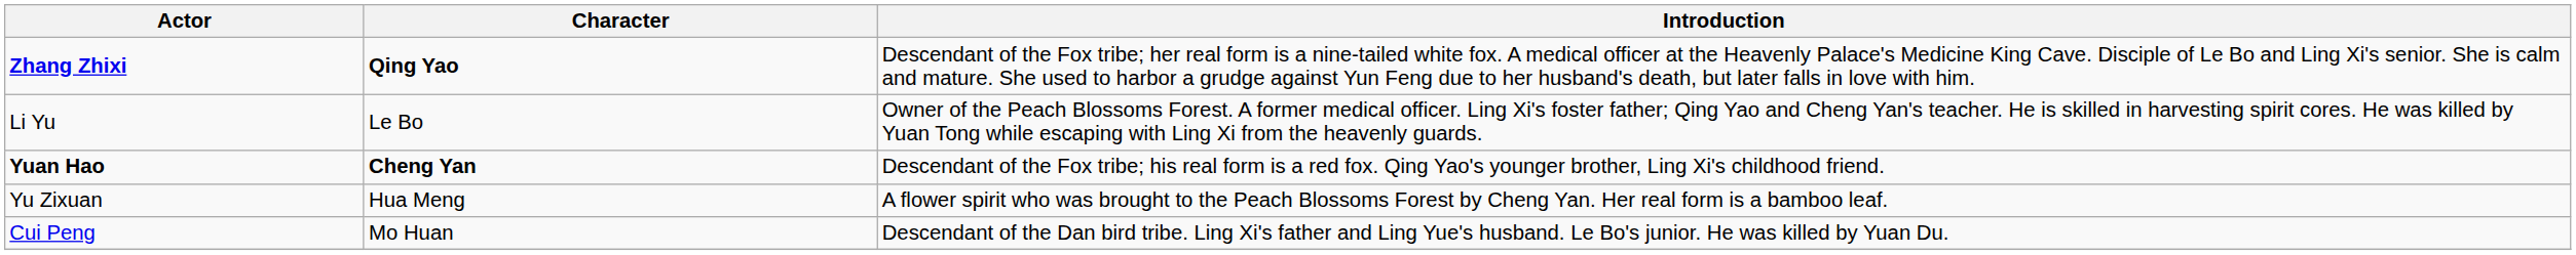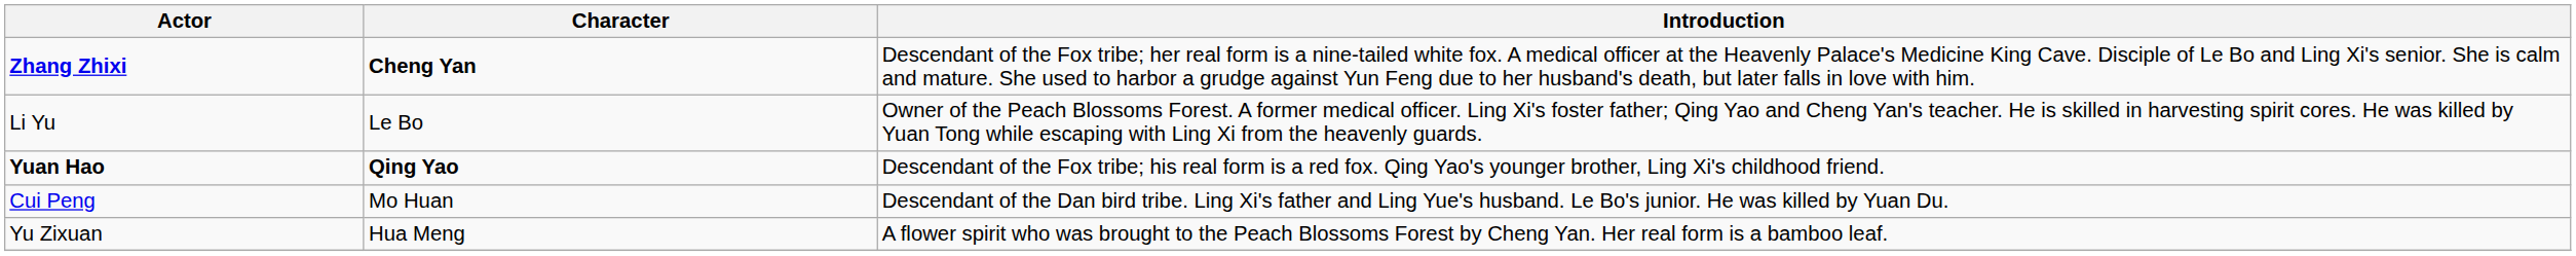Zhang Zhixi | Character: Qing Yao -> Cheng Yan
Yuan Hao | Character: Cheng Yan -> Qing Yao
rows swapped: Yu Zixuan <-> Cui Peng
